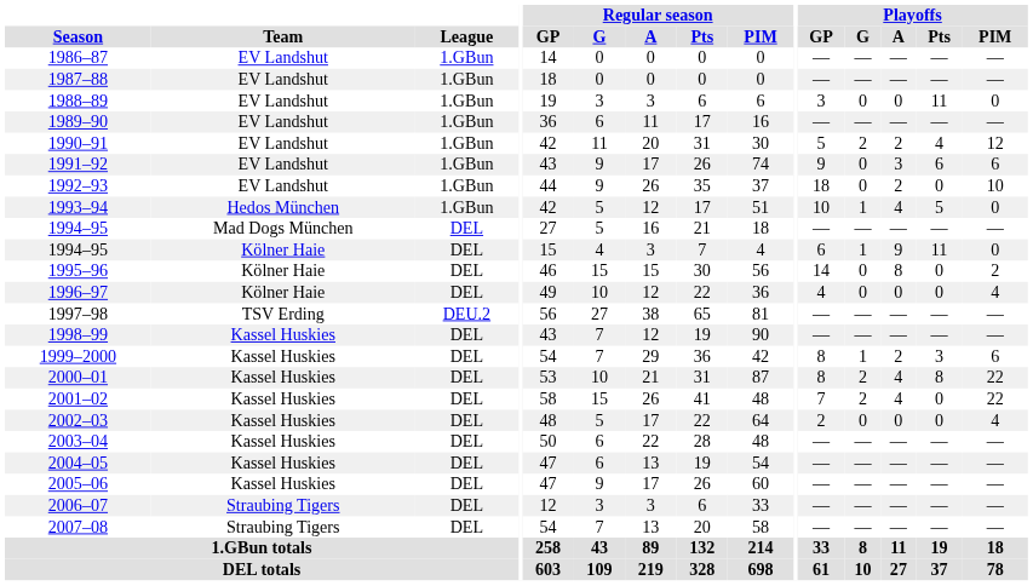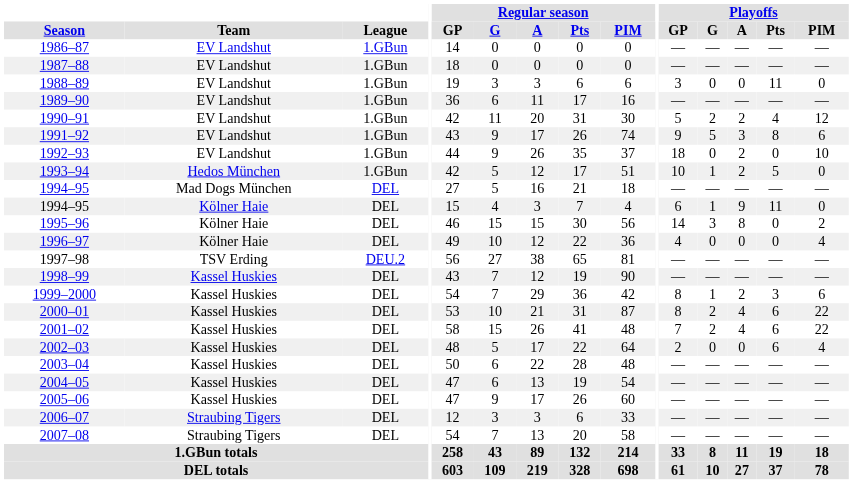1991–92 | Playoffs / G: 0 -> 5
1991–92 | Playoffs / Pts: 6 -> 8
1993–94 | Playoffs / A: 4 -> 2
1995–96 | Playoffs / G: 0 -> 3
2000–01 | Playoffs / Pts: 8 -> 6
2001–02 | Playoffs / Pts: 0 -> 6
2002–03 | Playoffs / Pts: 0 -> 6
